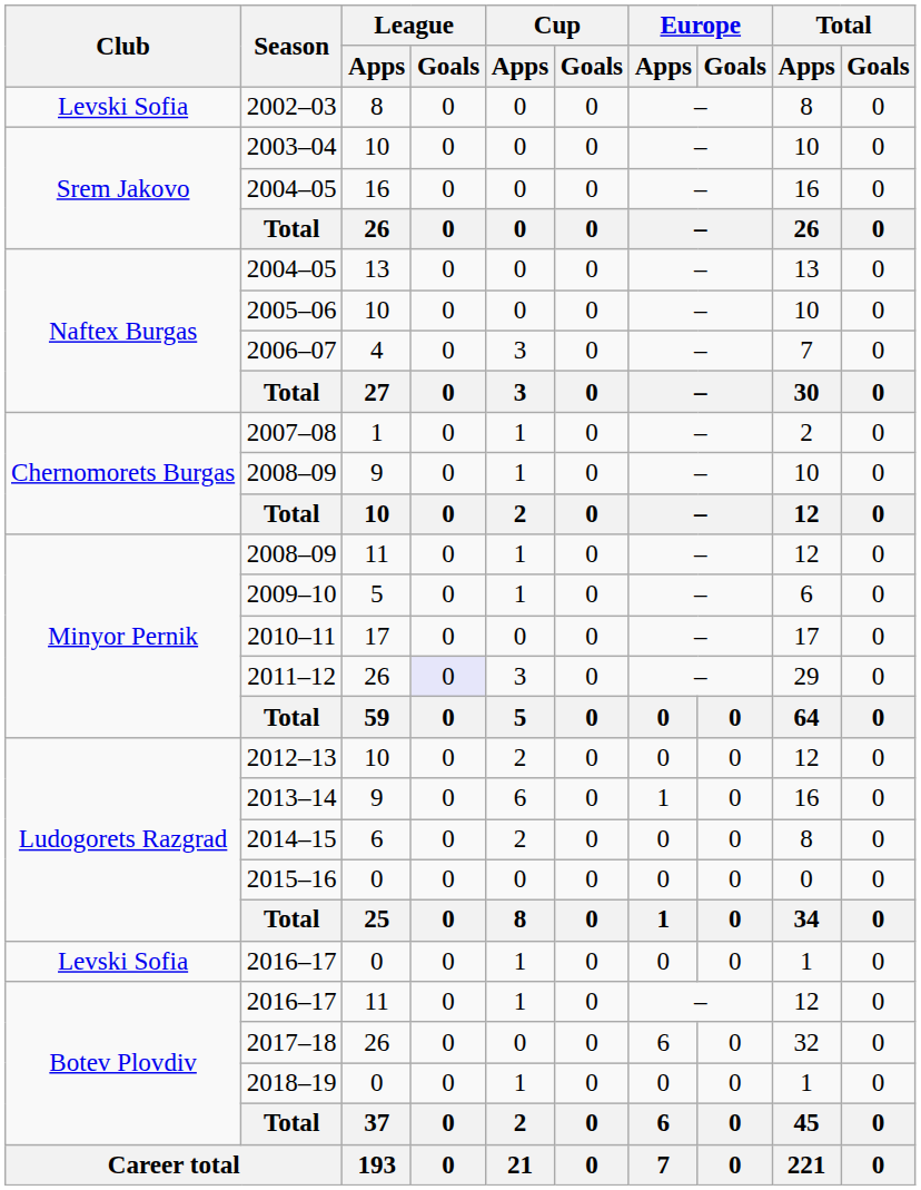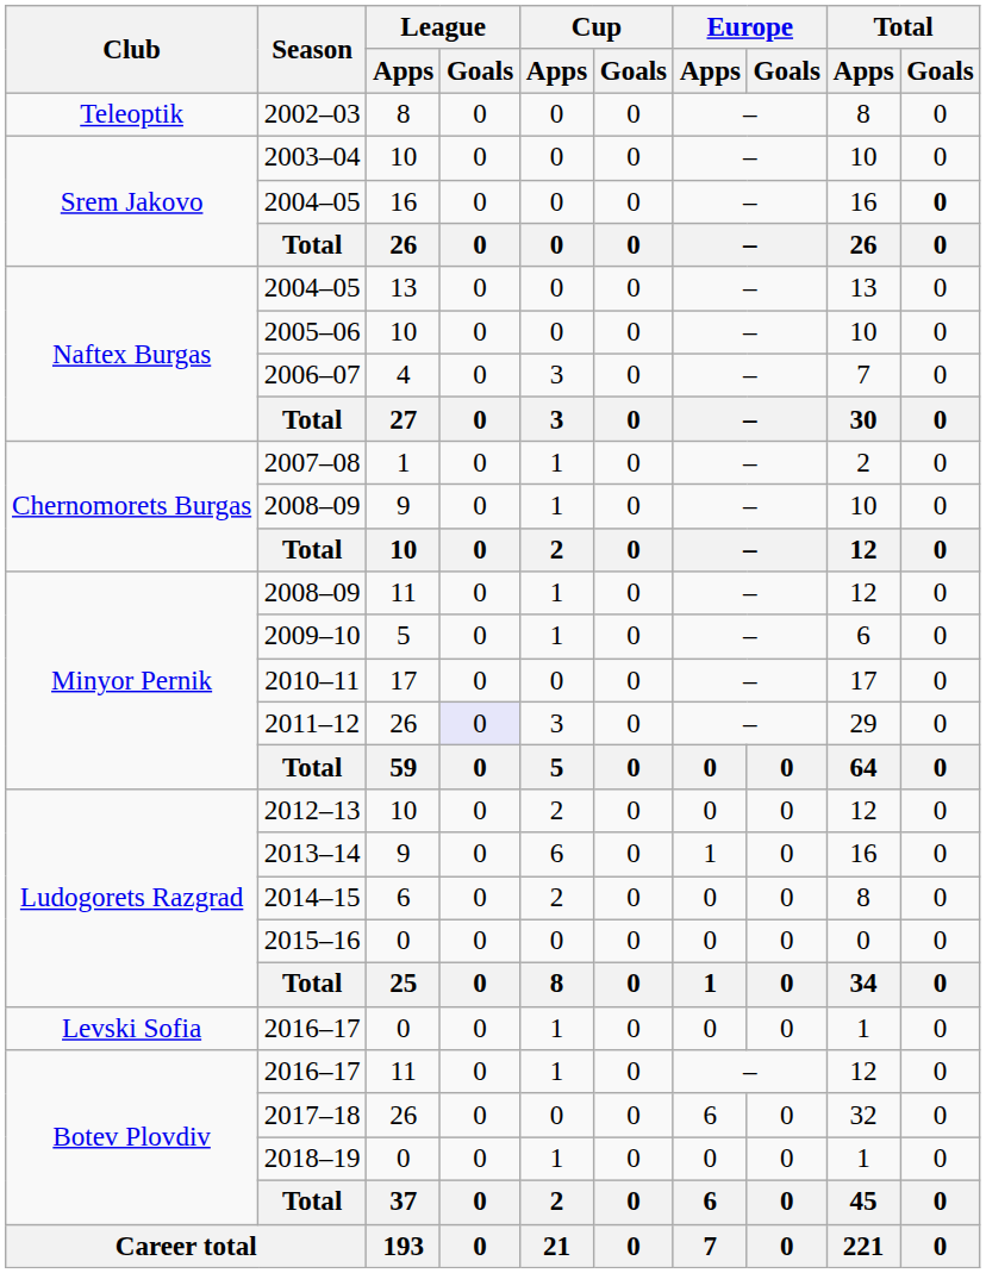2002–03 | Club: Levski Sofia -> Teleoptik
2004–05 / 16 | Total / Goals: normal -> bold
